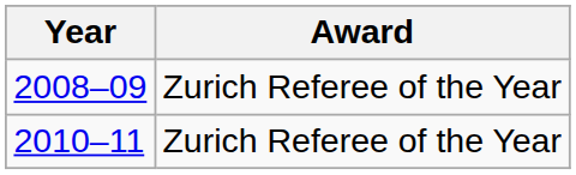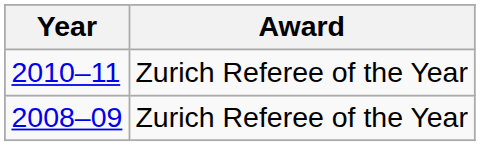rows swapped: 2008–09 <-> 2010–11
